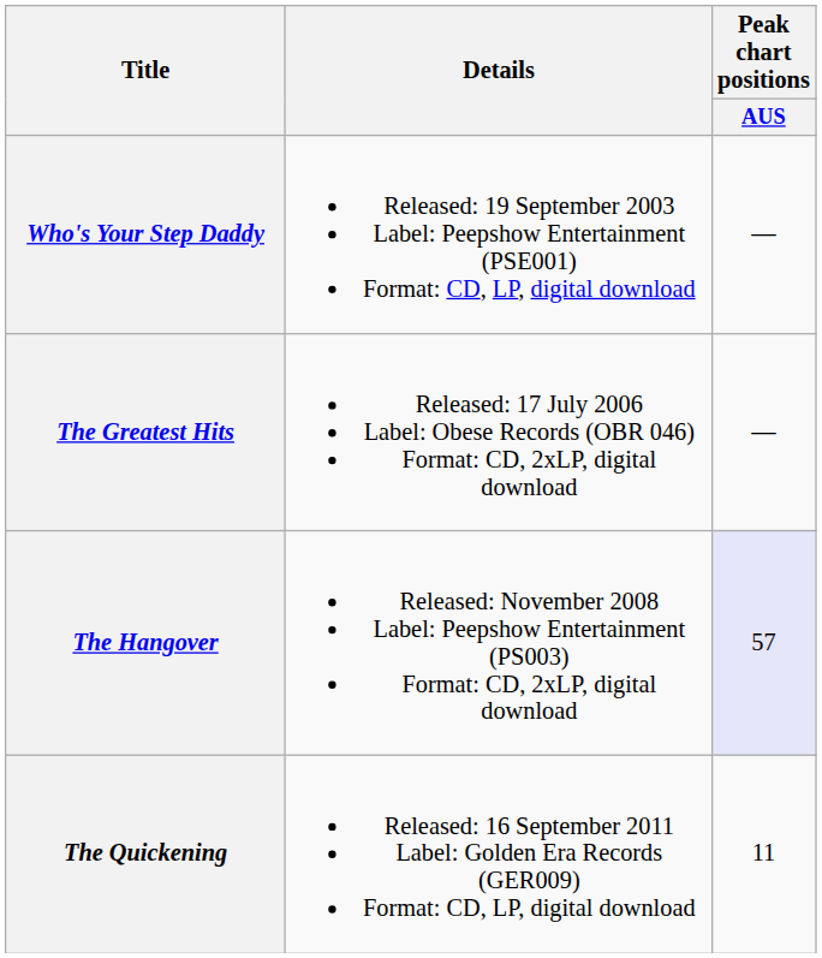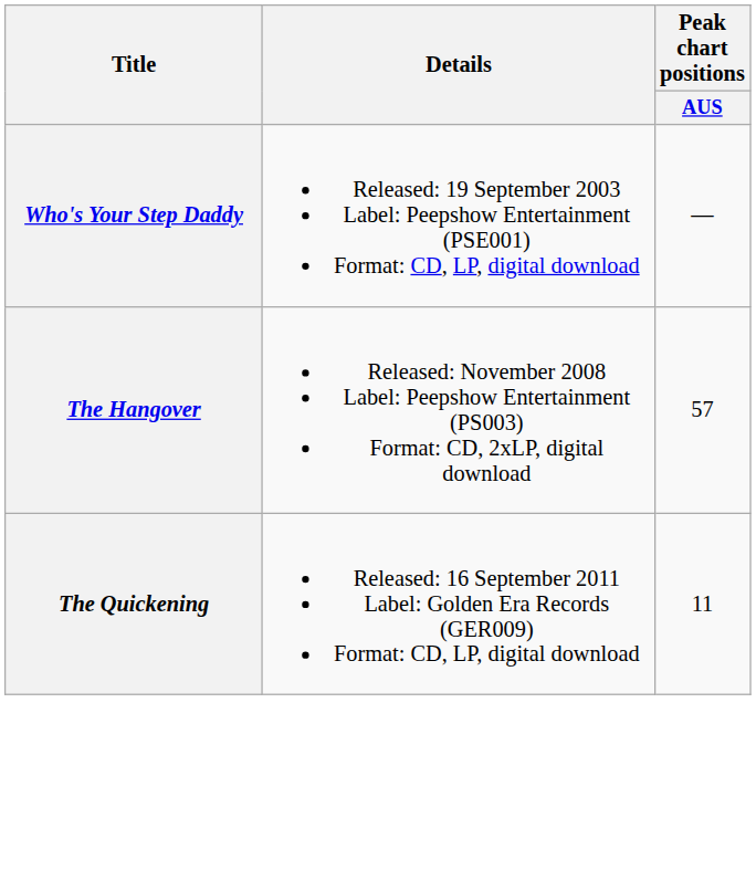- row: The Greatest Hits | Released: 17 July 2006 Label: Obese Records (OBR 046) Format: CD, 2xLP, digital download | —
The Hangover | Peak chart positions / AUS: lavender background -> no background
